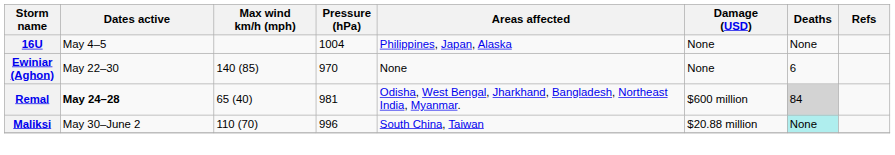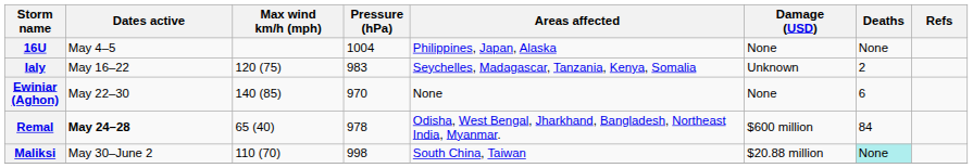+ row: Ialy | May 16–22 | 120 (75) | 983 | Seychelles, Madagascar, Tanzania, Kenya, Somalia | Unknown | 2
Remal | Pressure (hPa): 981 -> 978
Remal | Deaths: lightgrey background -> no background
Maliksi | Pressure (hPa): 996 -> 998
